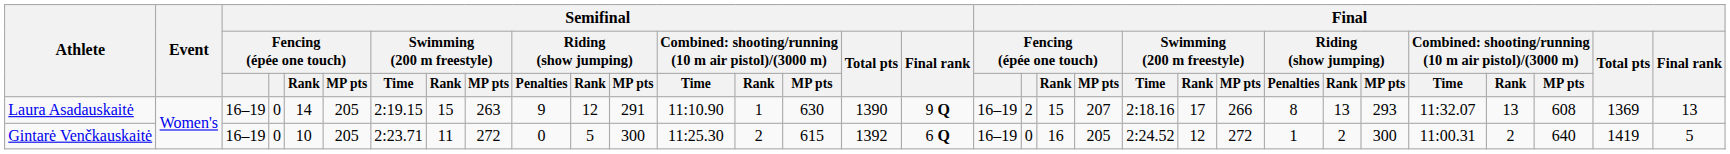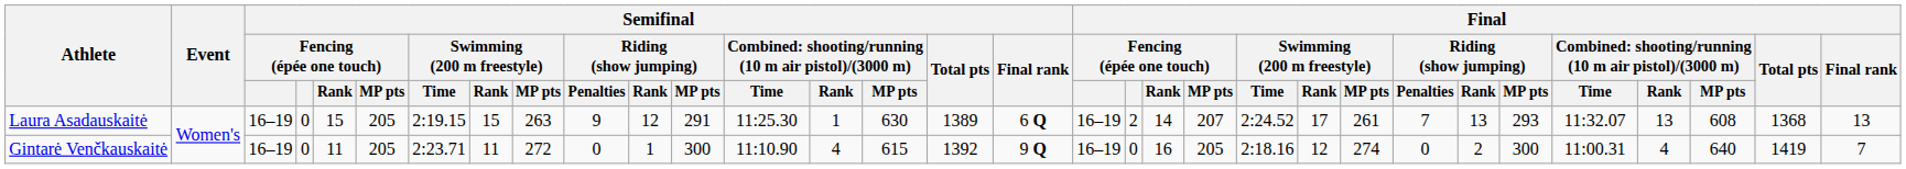Laura Asadauskaitė | Semifinal / Fencing (épée one touch) / Rank: 14 -> 15
Laura Asadauskaitė | column 13: 11:10.90 -> 11:25.30
Laura Asadauskaitė | Semifinal / Total pts: 1390 -> 1389
Laura Asadauskaitė | Semifinal / Final rank: 9 Q -> 6 Q
Laura Asadauskaitė | Final / Fencing (épée one touch) / Rank: 15 -> 14
Laura Asadauskaitė | Final / Swimming (200 m freestyle) / Time: 2:18.16 -> 2:24.52
Laura Asadauskaitė | Final / Swimming (200 m freestyle) / MP pts: 266 -> 261
Laura Asadauskaitė | Final / Riding (show jumping) / Penalties: 8 -> 7
Laura Asadauskaitė | Final / Total pts: 1369 -> 1368
Gintarė Venčkauskaitė | Semifinal / Fencing (épée one touch) / Rank: 10 -> 11
Gintarė Venčkauskaitė | Semifinal / Riding (show jumping) / Rank: 5 -> 1
Gintarė Venčkauskaitė | column 13: 11:25.30 -> 11:10.90
Gintarė Venčkauskaitė | column 14: 2 -> 4
Gintarė Venčkauskaitė | Semifinal / Final rank: 6 Q -> 9 Q
Gintarė Venčkauskaitė | Final / Swimming (200 m freestyle) / Time: 2:24.52 -> 2:18.16
Gintarė Venčkauskaitė | Final / Swimming (200 m freestyle) / MP pts: 272 -> 274
Gintarė Venčkauskaitė | Final / Riding (show jumping) / Penalties: 1 -> 0
Gintarė Venčkauskaitė | column 29: 2 -> 4
Gintarė Venčkauskaitė | Final / Final rank: 5 -> 7
